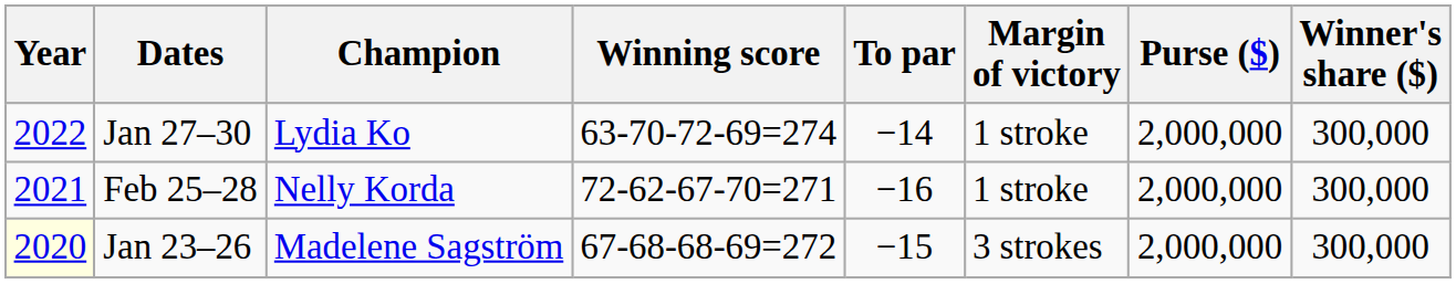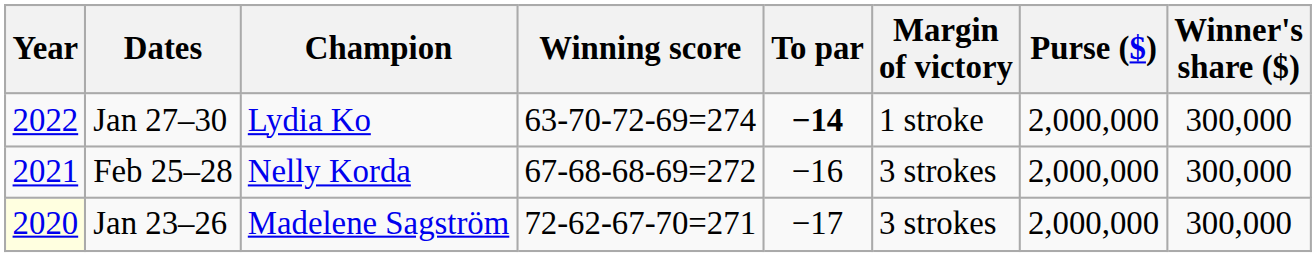Jan 27–30 | To par: normal -> bold
Feb 25–28 | Winning score: 72-62-67-70=271 -> 67-68-68-69=272
Feb 25–28 | Margin of victory: 1 stroke -> 3 strokes
Jan 23–26 | Winning score: 67-68-68-69=272 -> 72-62-67-70=271
Jan 23–26 | To par: −15 -> −17
